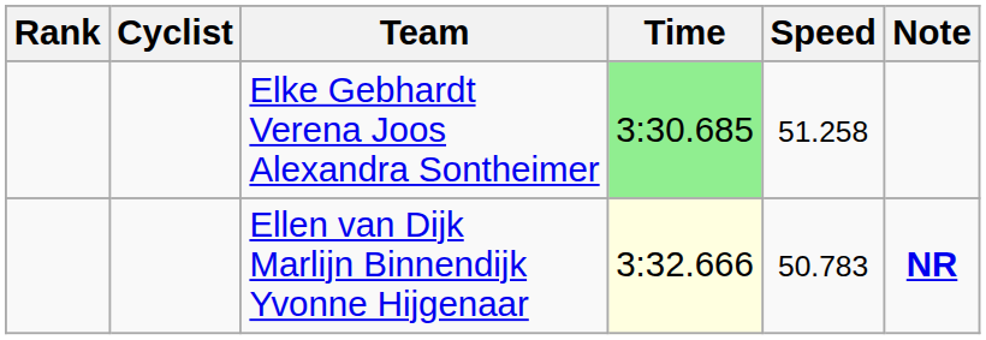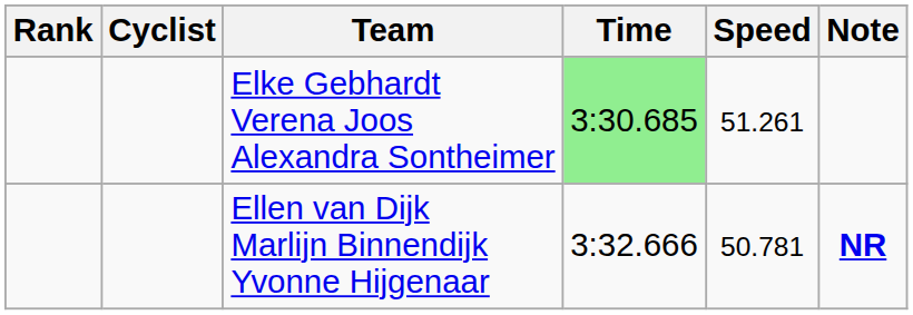Elke Gebhardt Verena Joos Alexandra Sontheimer | Speed: 51.258 -> 51.261
Ellen van Dijk Marlijn Binnendijk Yvonne Hijgenaar | Time: lightyellow background -> no background
Ellen van Dijk Marlijn Binnendijk Yvonne Hijgenaar | Speed: 50.783 -> 50.781
